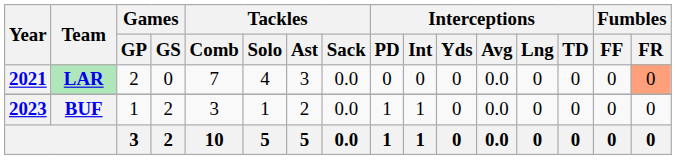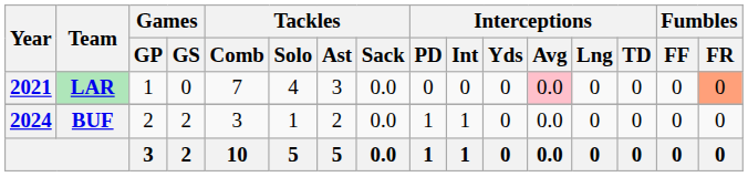LAR | Games / GP: 2 -> 1
LAR | Interceptions / Avg: no background -> pink background
BUF | Year: 2023 -> 2024
BUF | Games / GP: 1 -> 2
